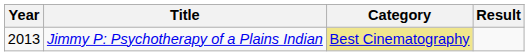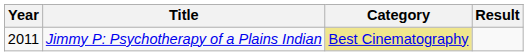Jimmy P: Psychotherapy of a Plains Indian | Year: 2013 -> 2011
